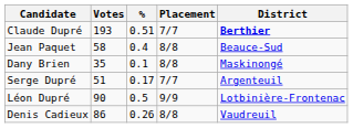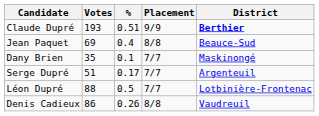Claude Dupré | Placement: 7/7 -> 9/9
Jean Paquet | Votes: 58 -> 69
Dany Brien | Placement: 8/8 -> 7/7
Léon Dupré | Votes: 90 -> 88
Léon Dupré | Placement: 9/9 -> 7/7
